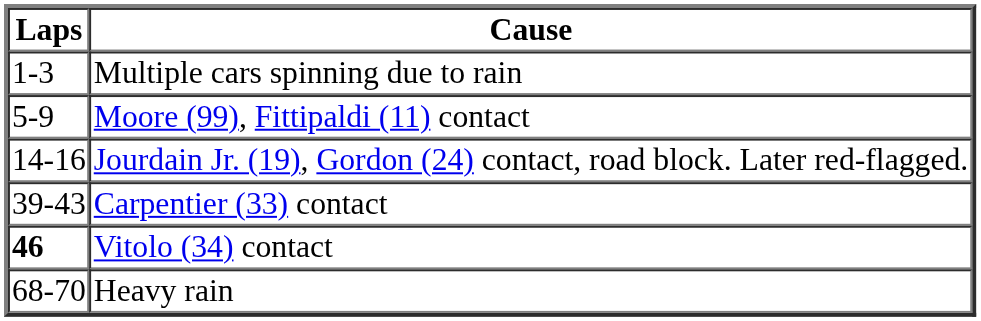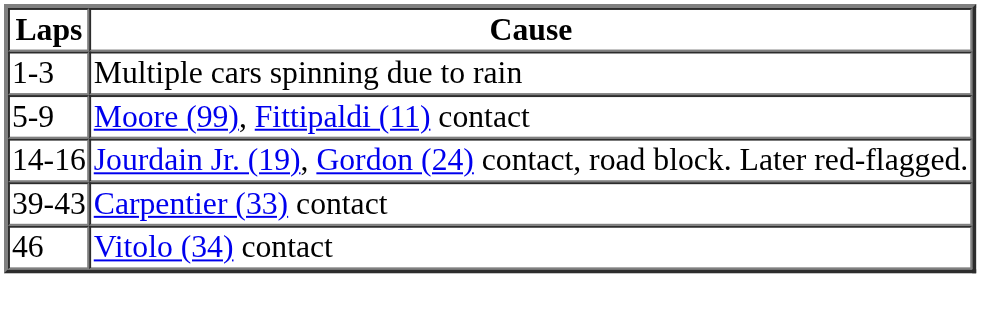Vitolo (34) contact | Laps: bold -> normal
- row: 68-70 | Heavy rain
